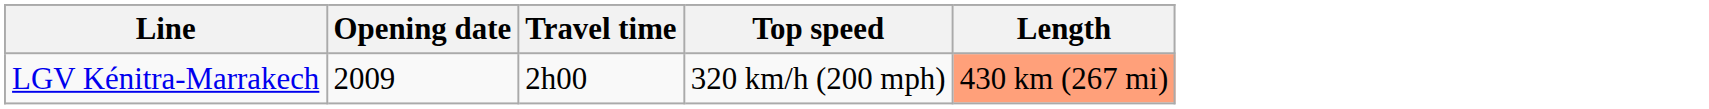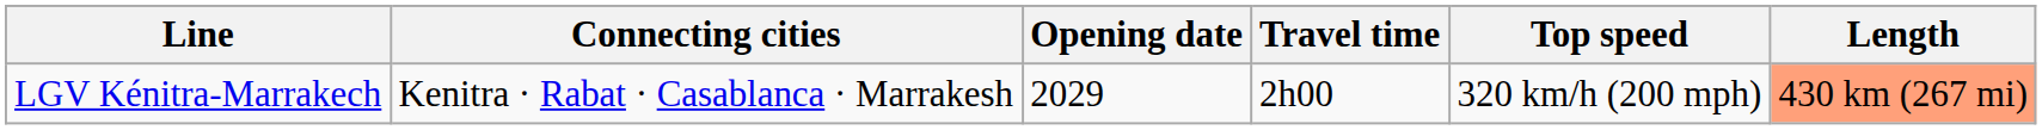+ column: Connecting cities | Kenitra · Rabat · Casablanca · Marrakesh
LGV Kénitra-Marrakech | Opening date: 2009 -> 2029
